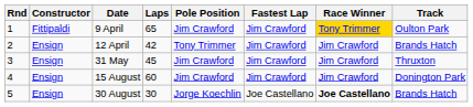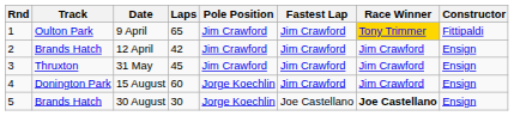columns swapped: Track <-> Constructor
12 April | Pole Position: Tony Trimmer -> Jim Crawford
15 August | Pole Position: Jim Crawford -> Jorge Koechlin
